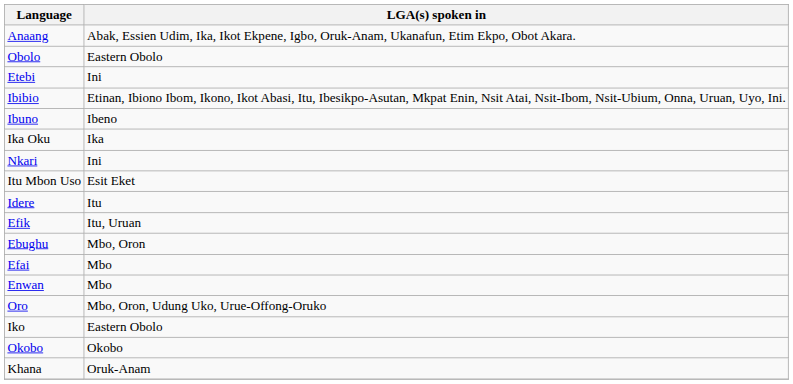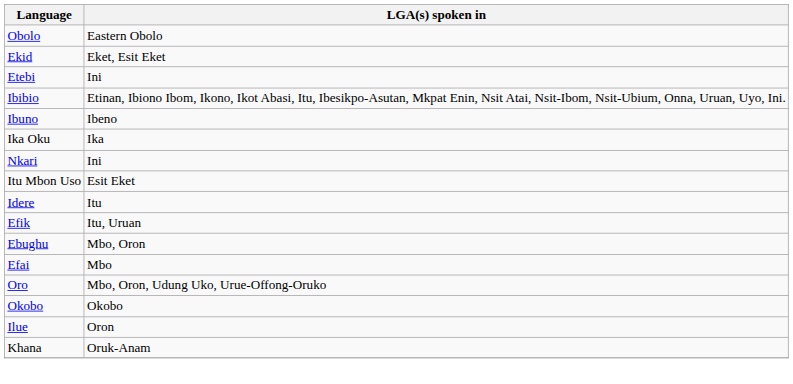- row: Anaang | Abak, Essien Udim, Ika, Ikot Ekpene, Igbo, Oruk-Anam, Ukanafun, Etim Ekpo, Obot Akara.
+ row: Ekid | Eket, Esit Eket
- row: Enwan | Mbo
- row: Iko | Eastern Obolo
+ row: Ilue | Oron
